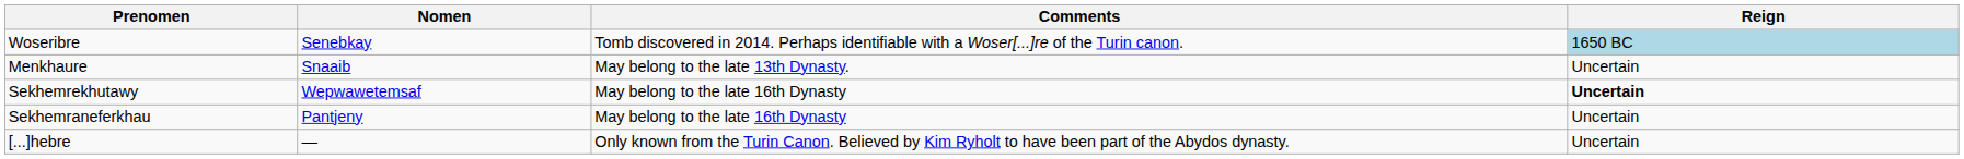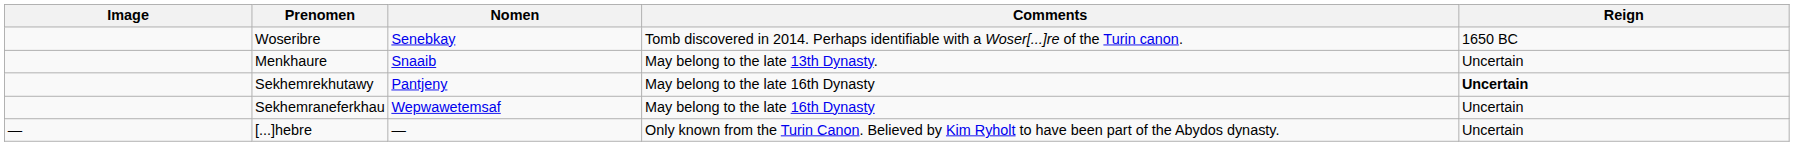+ column: Image | —
Woseribre | Reign: lightblue background -> no background
Sekhemrekhutawy | Nomen: Wepwawetemsaf -> Pantjeny
Sekhemraneferkhau | Nomen: Pantjeny -> Wepwawetemsaf
